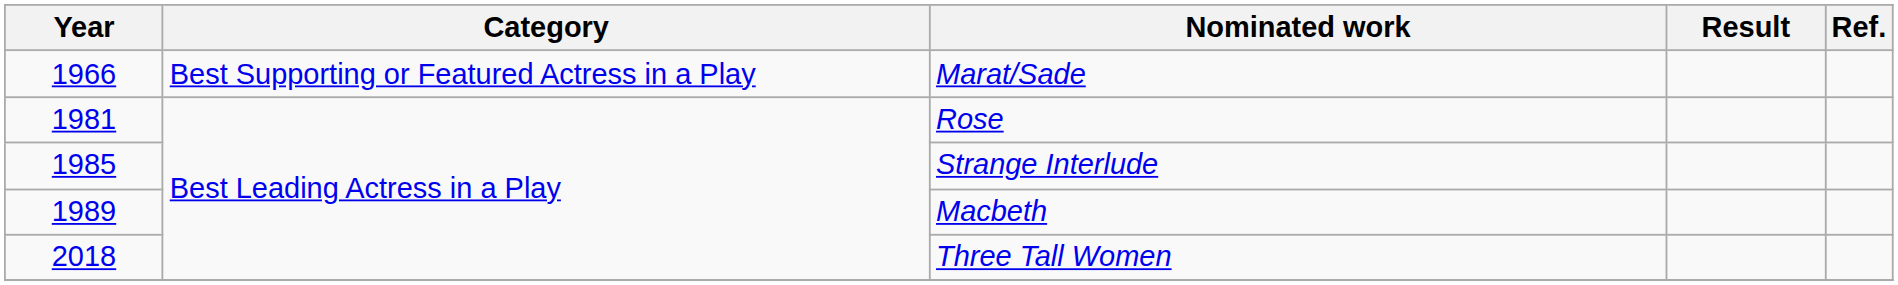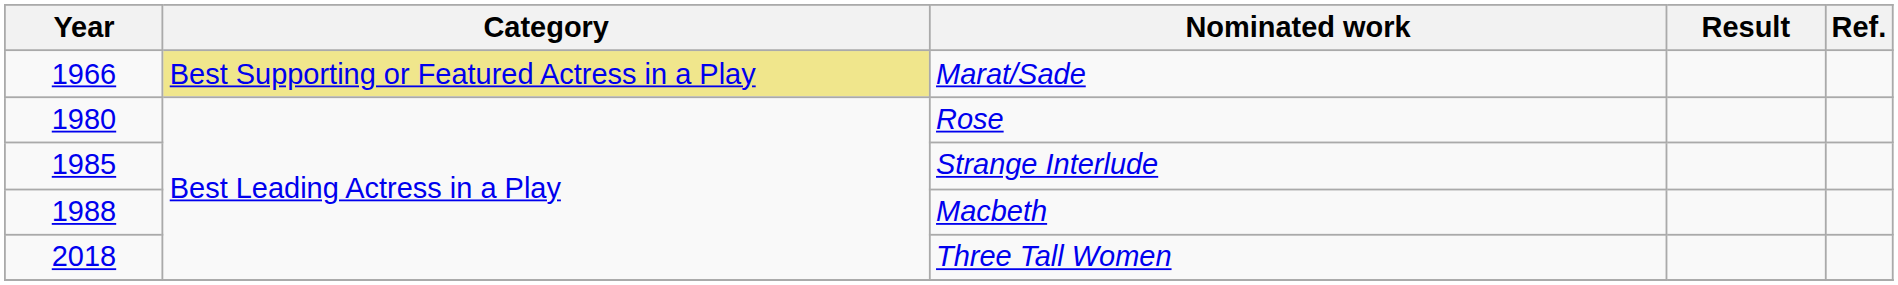Marat/Sade | Category: no background -> khaki background
Rose | Year: 1981 -> 1980
Macbeth | Year: 1989 -> 1988
